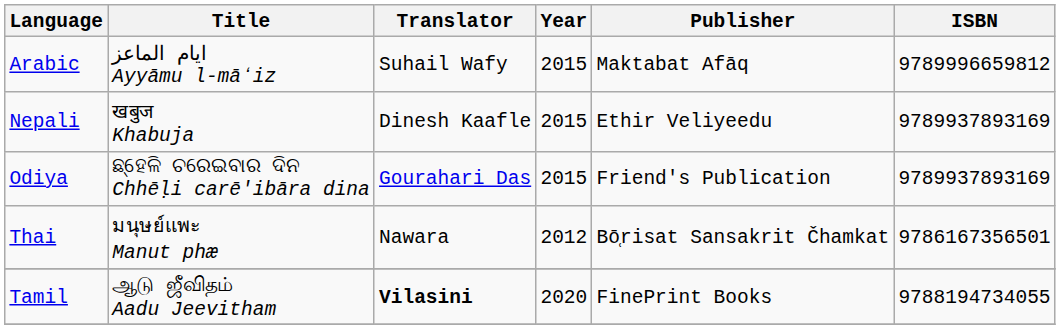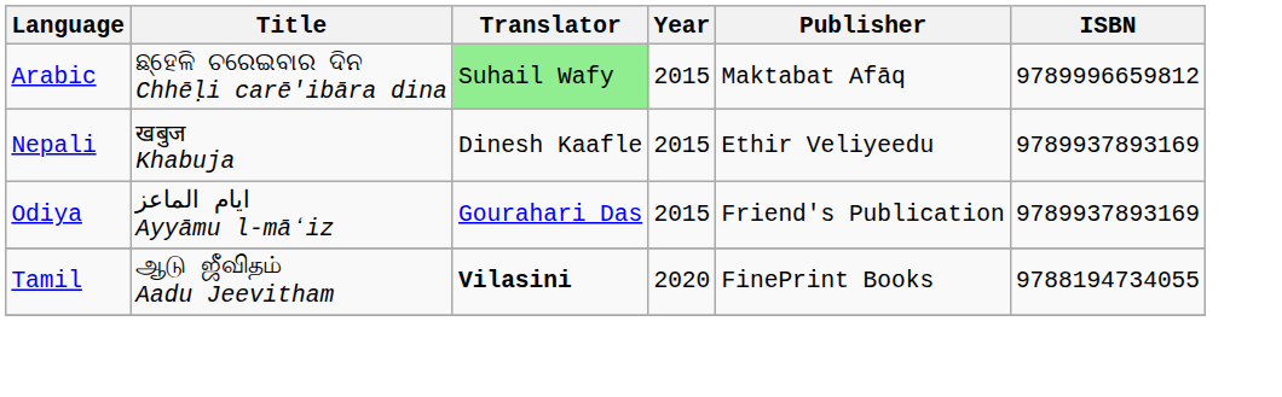Arabic | Title: ايام الماعز Ayyāmu l-māʻiz -> ଛ୍ହେଳି ଚରେଇବାର ଦିନ Chhēḷi carē'ibāra dina
Arabic | Translator: no background -> lightgreen background
Odiya | Title: ଛ୍ହେଳି ଚରେଇବାର ଦିନ Chhēḷi carē'ibāra dina -> ايام الماعز Ayyāmu l-māʻiz
- row: Thai | มนุษย์แพะ Manut phæ | Nawara | 2012 | Bō̜risat Sansakrit Čhamkat | 9786167356501
